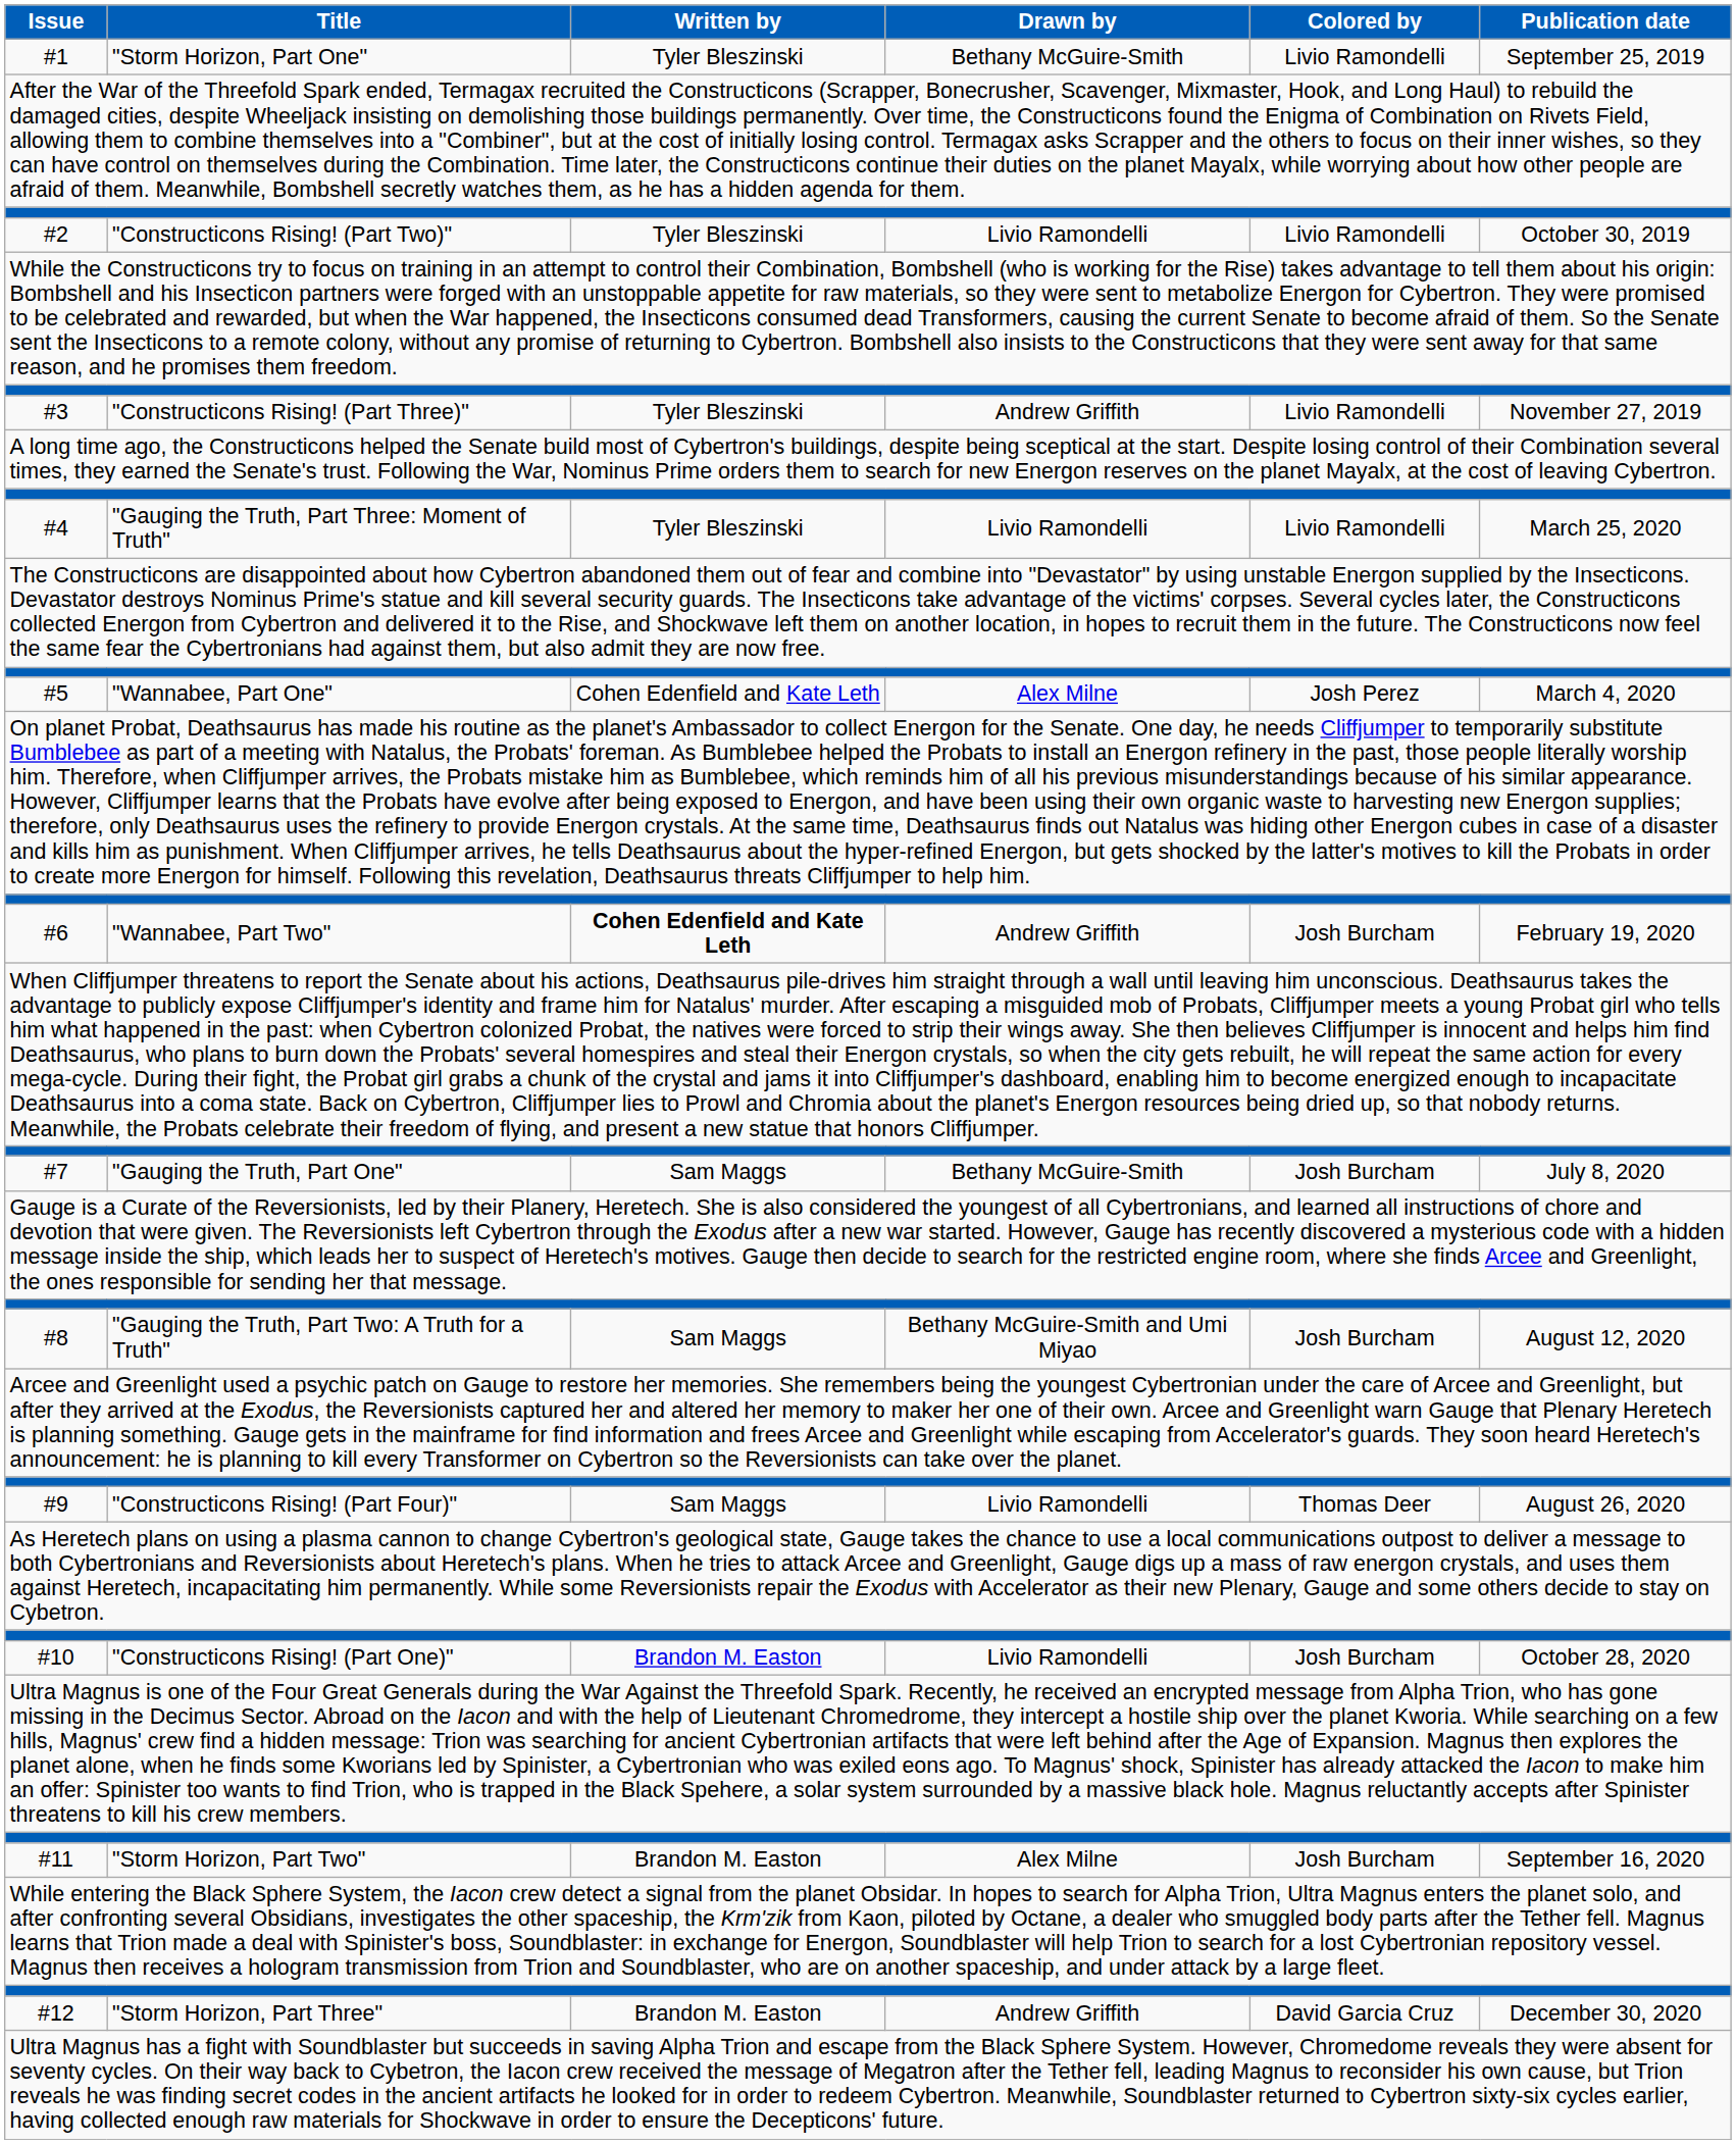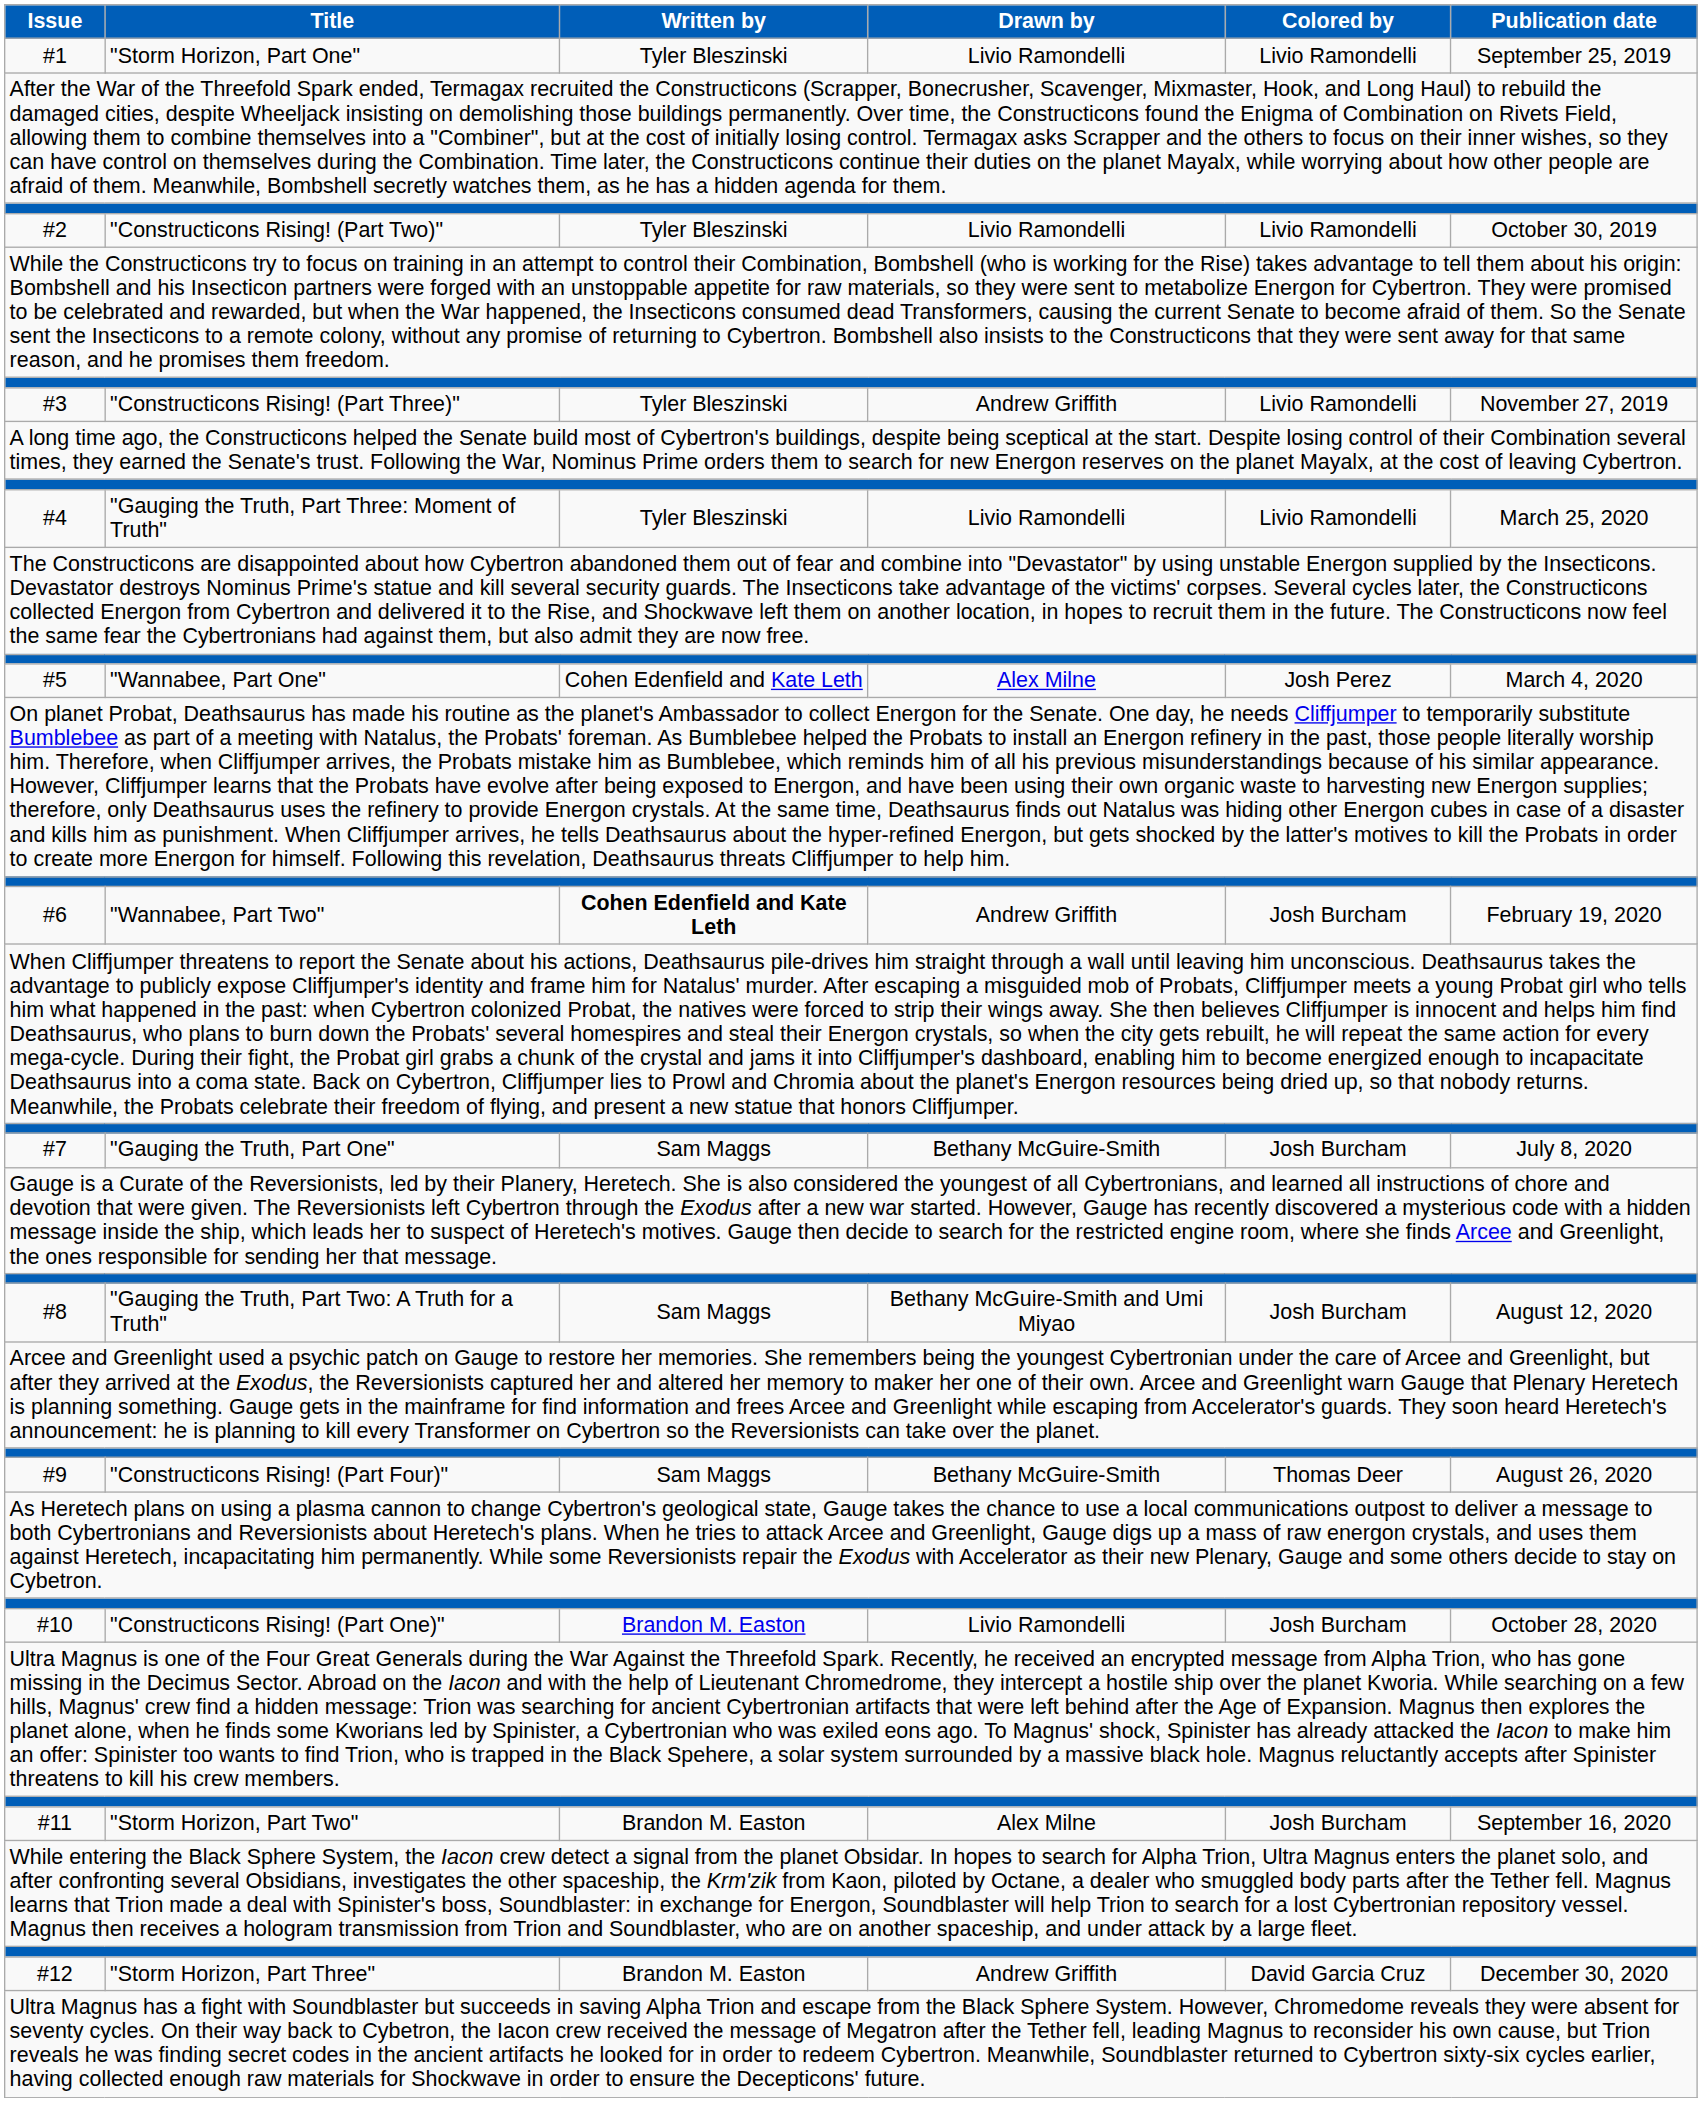#1 | Drawn by: Bethany McGuire-Smith -> Livio Ramondelli
#9 | Drawn by: Livio Ramondelli -> Bethany McGuire-Smith
